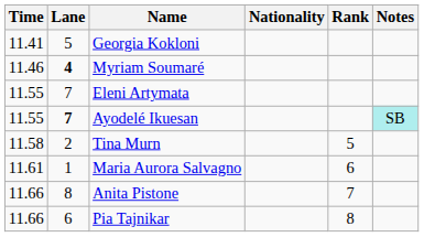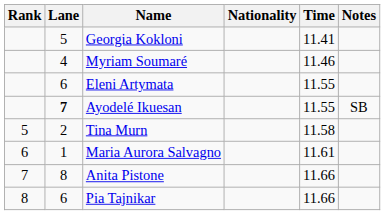columns swapped: Rank <-> Time
Myriam Soumaré | Lane: bold -> normal
Eleni Artymata | Lane: 7 -> 6
Ayodelé Ikuesan | Notes: paleturquoise background -> no background
